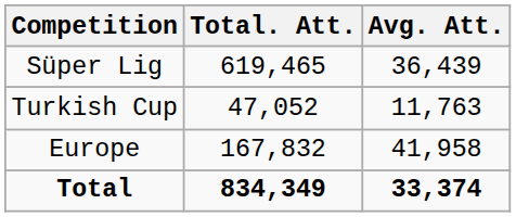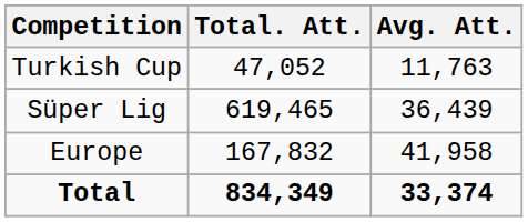rows swapped: Süper Lig <-> Turkish Cup
